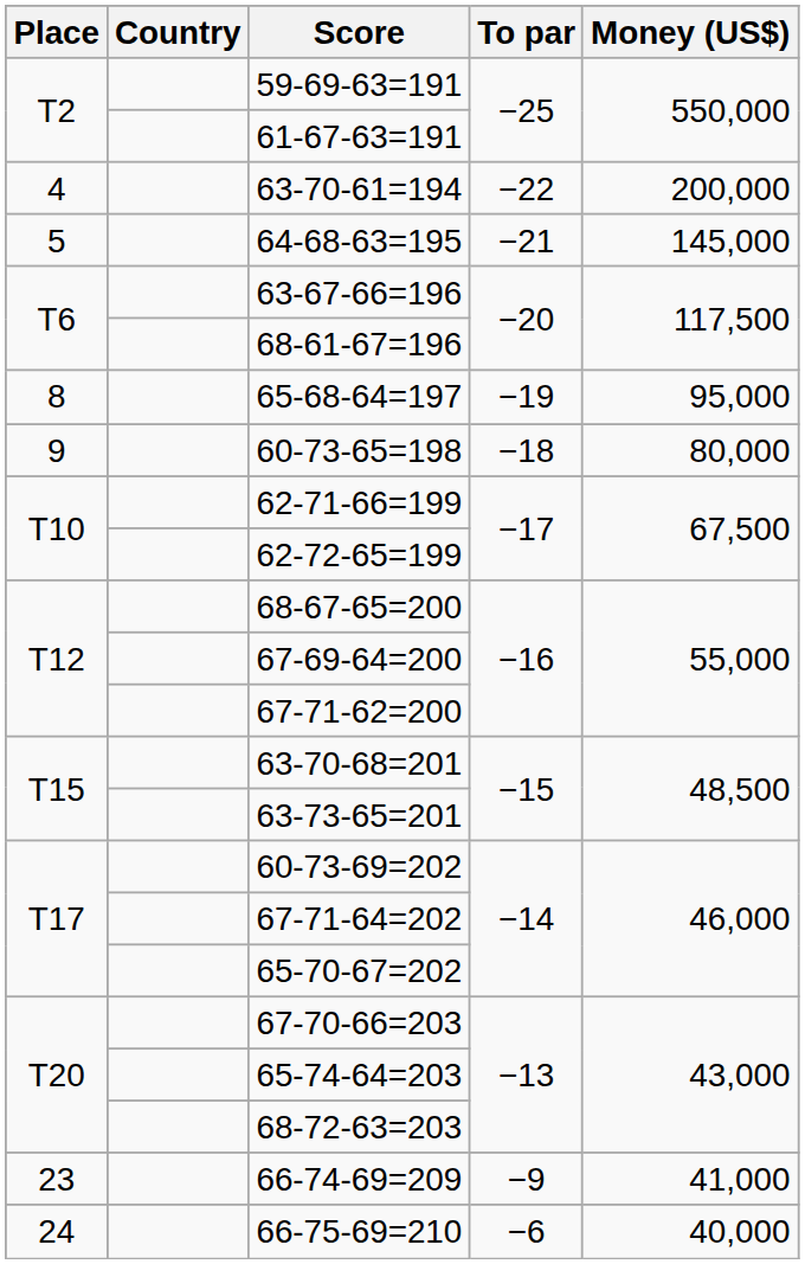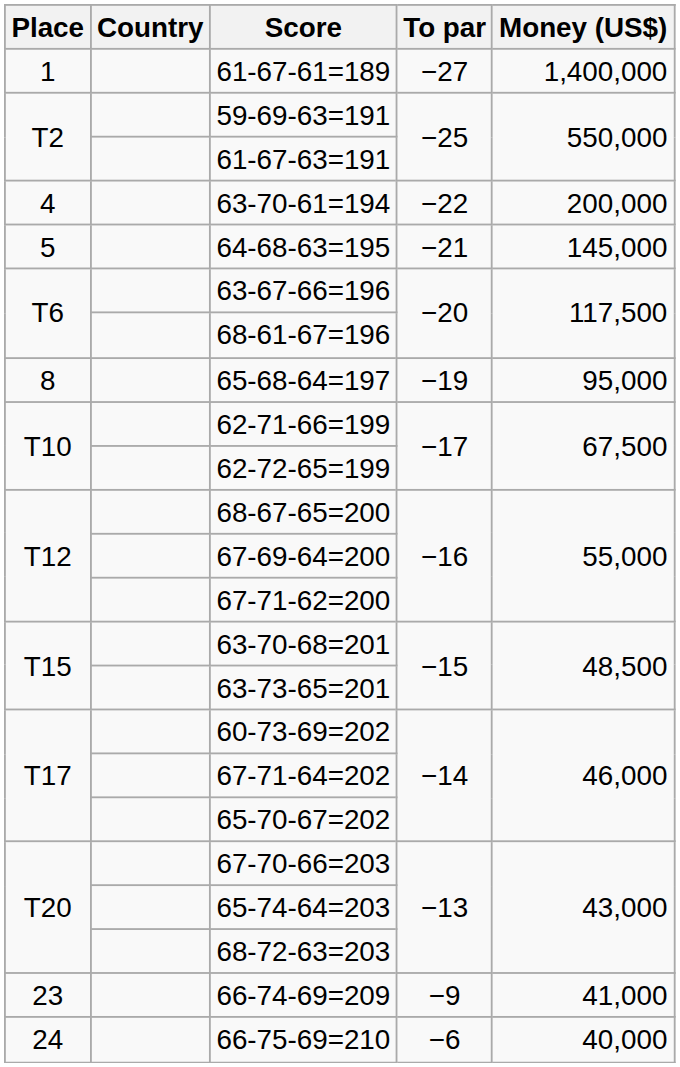+ row: 1 | 61-67-61=189 | −27 | 1,400,000
- row: 9 | 60-73-65=198 | −18 | 80,000
